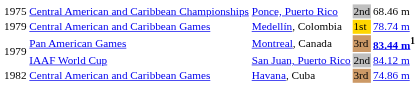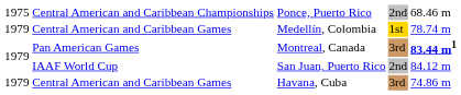Havana, Cuba | column 1: 1982 -> 1979
